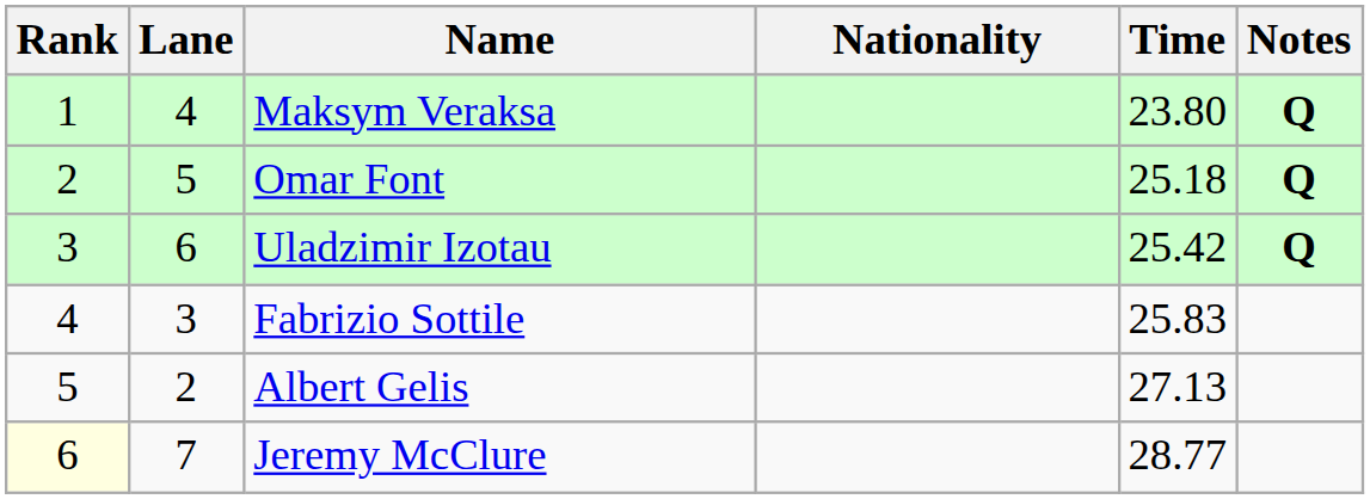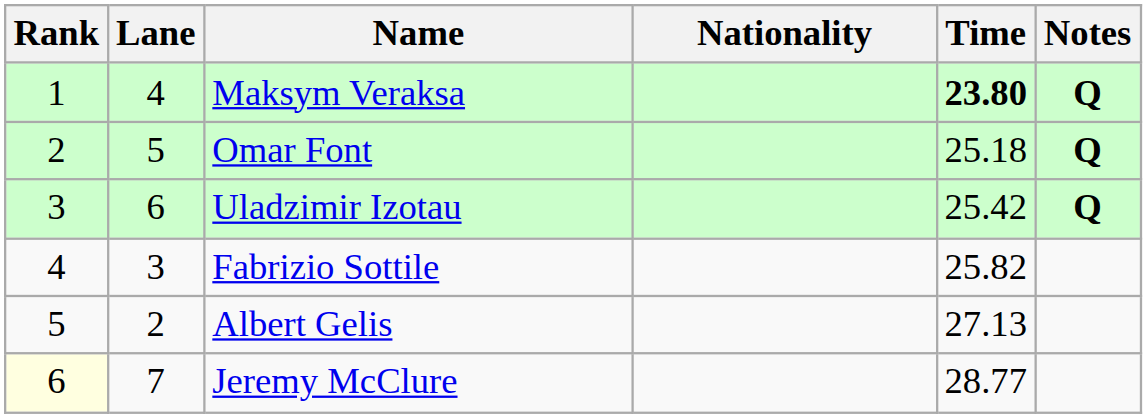Maksym Veraksa | Time: normal -> bold
Fabrizio Sottile | Time: 25.83 -> 25.82
